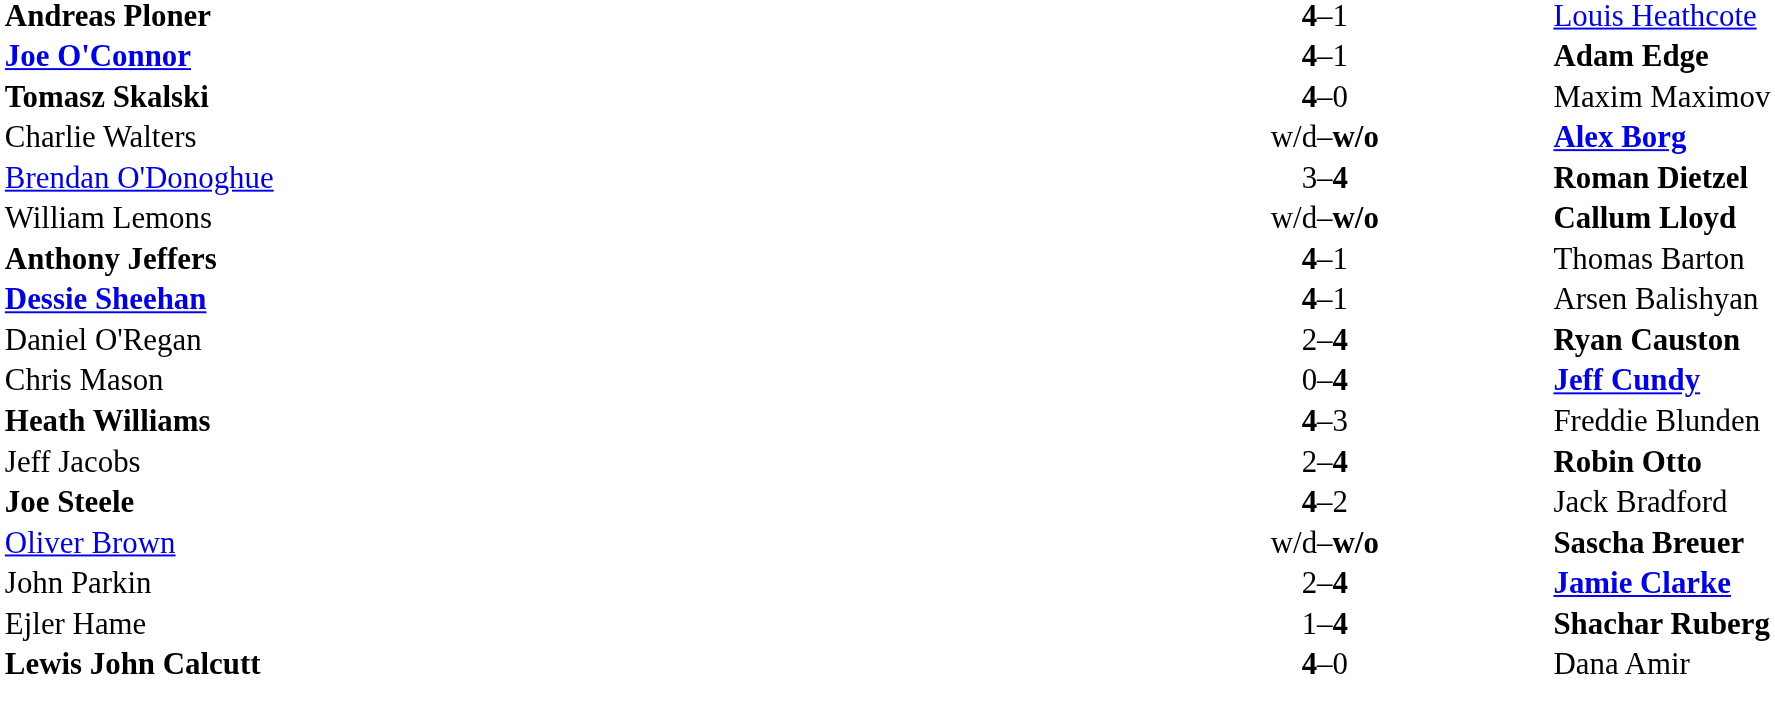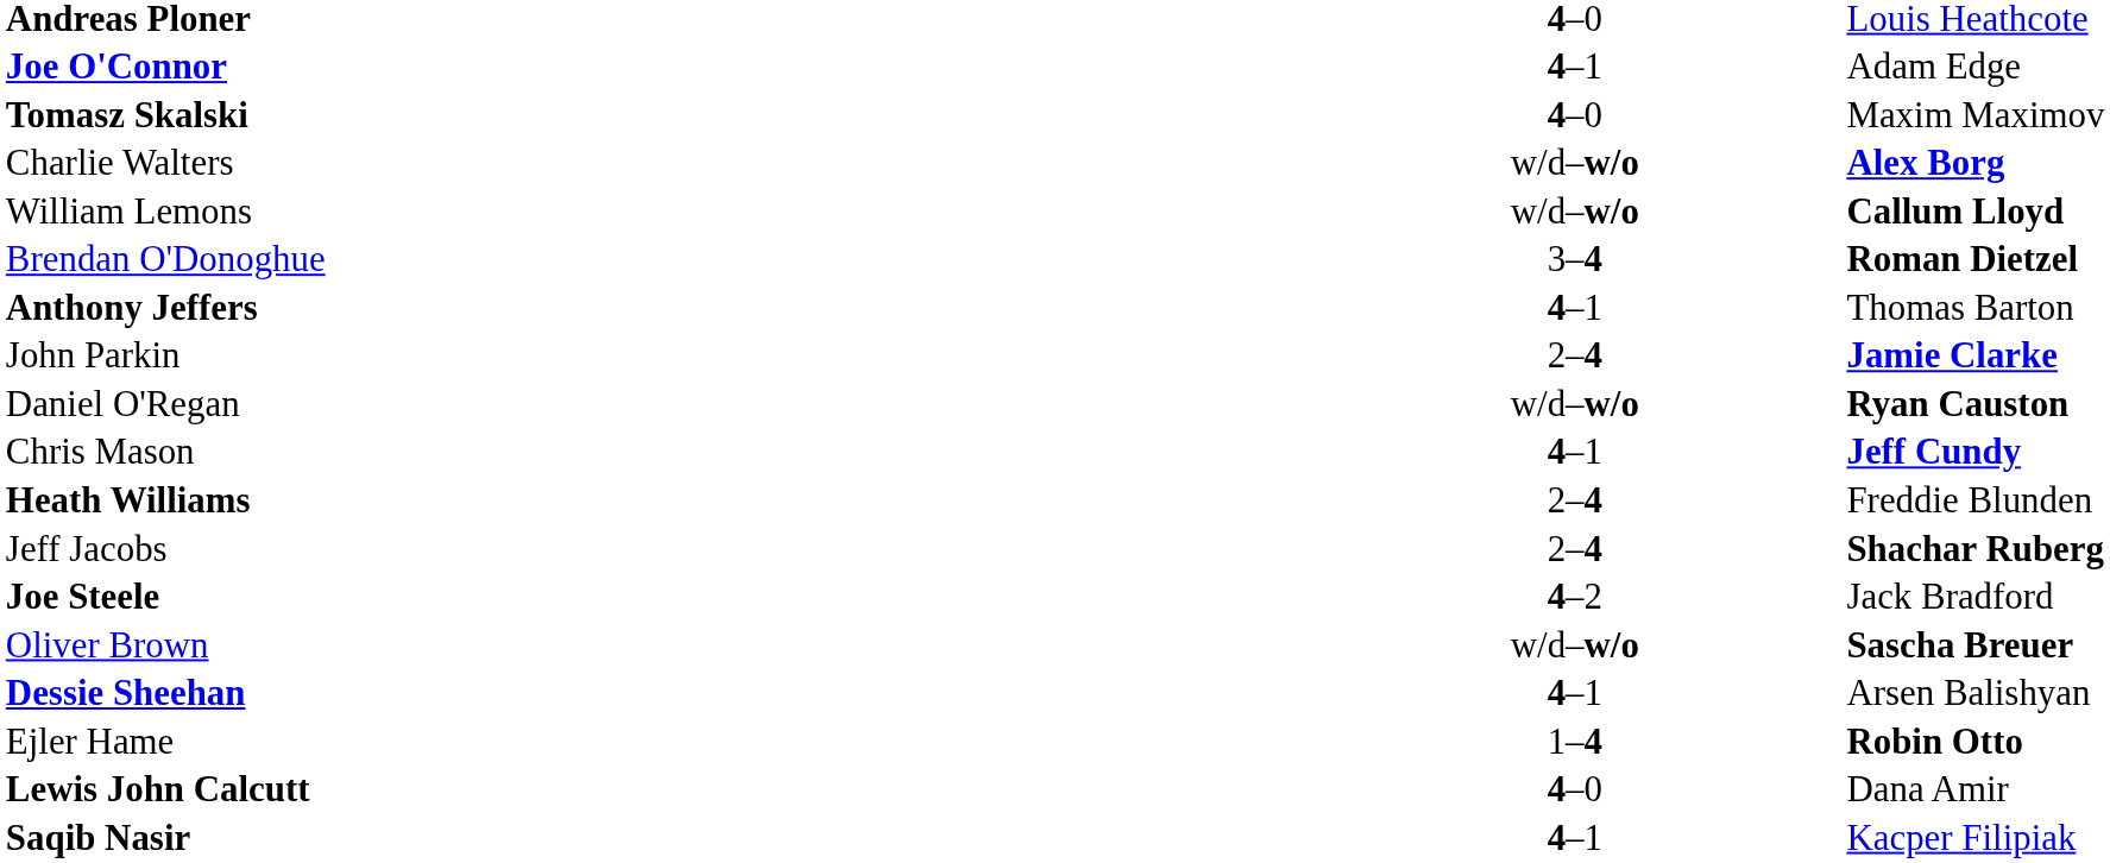Andreas Ploner | column 2: 4–1 -> 4–0
Joe O'Connor | column 3: bold -> normal
rows swapped: Brendan O'Donoghue <-> William Lemons
rows swapped: John Parkin <-> Dessie Sheehan
Daniel O'Regan | column 2: 2–4 -> w/d–w/o
Chris Mason | column 2: 0–4 -> 4–1
Heath Williams | column 2: 4–3 -> 2–4
Jeff Jacobs | column 3: Robin Otto -> Shachar Ruberg
Ejler Hame | column 3: Shachar Ruberg -> Robin Otto
+ row: Saqib Nasir | 4–1 | Kacper Filipiak
